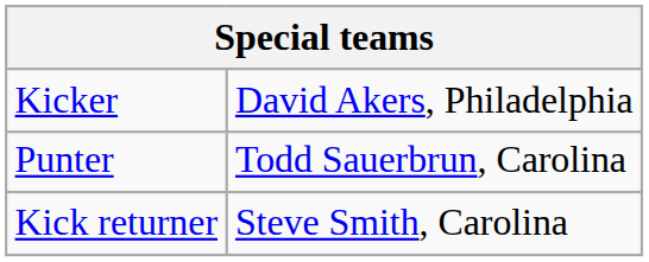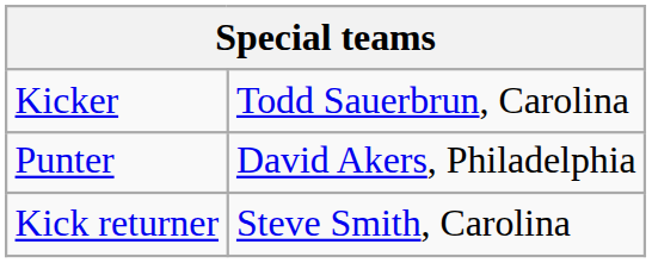Kicker | column 2: David Akers, Philadelphia -> Todd Sauerbrun, Carolina
Punter | column 2: Todd Sauerbrun, Carolina -> David Akers, Philadelphia
